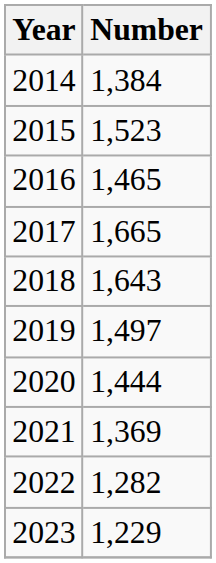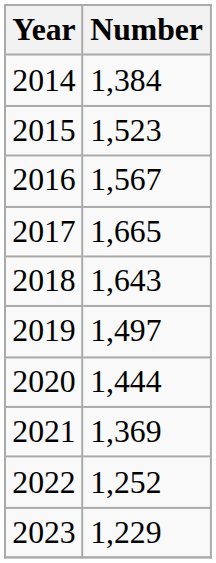2016 | Number: 1,465 -> 1,567
2022 | Number: 1,282 -> 1,252
